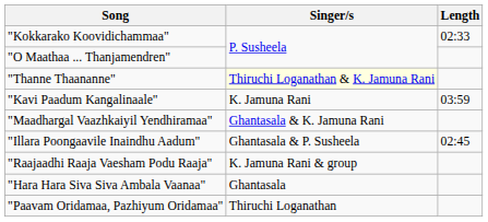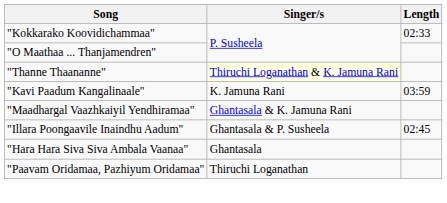- row: "Raajaadhi Raaja Vaesham Podu Raaja" | K. Jamuna Rani & group
